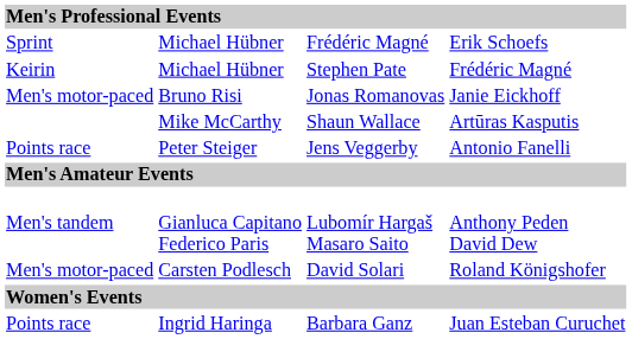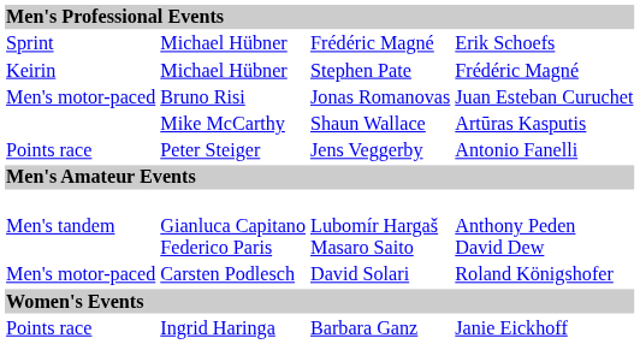Jonas Romanovas | column 4: Janie Eickhoff -> Juan Esteban Curuchet
Barbara Ganz | column 4: Juan Esteban Curuchet -> Janie Eickhoff
